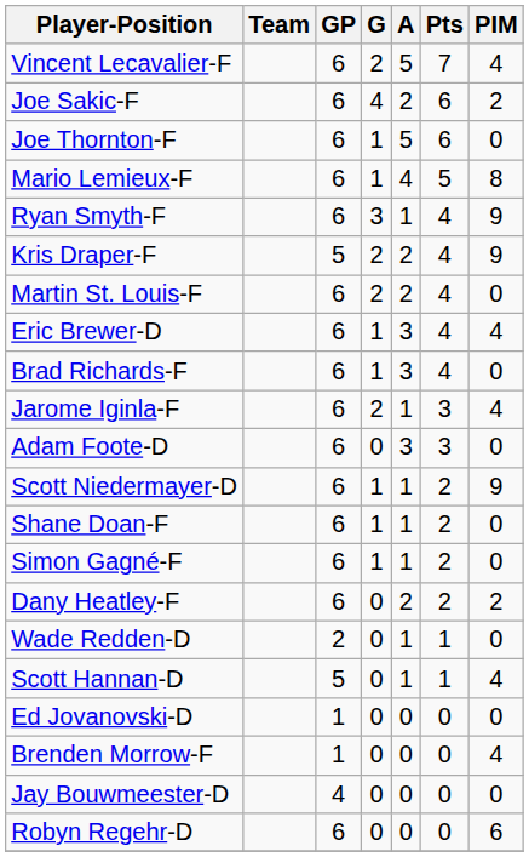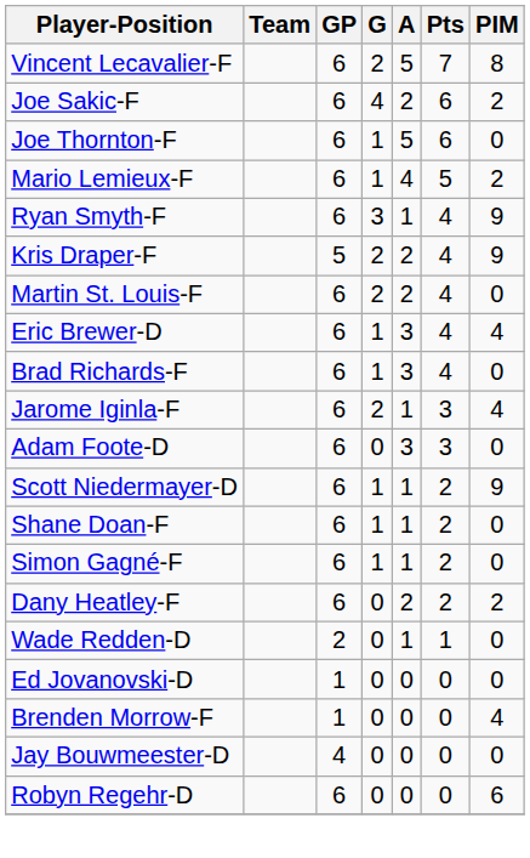Vincent Lecavalier-F | PIM: 4 -> 8
Mario Lemieux-F | PIM: 8 -> 2
- row: Scott Hannan-D | 5 | 0 | 1 | 1 | 4
